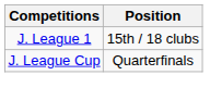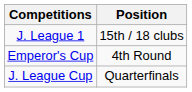+ row: Emperor's Cup | 4th Round
